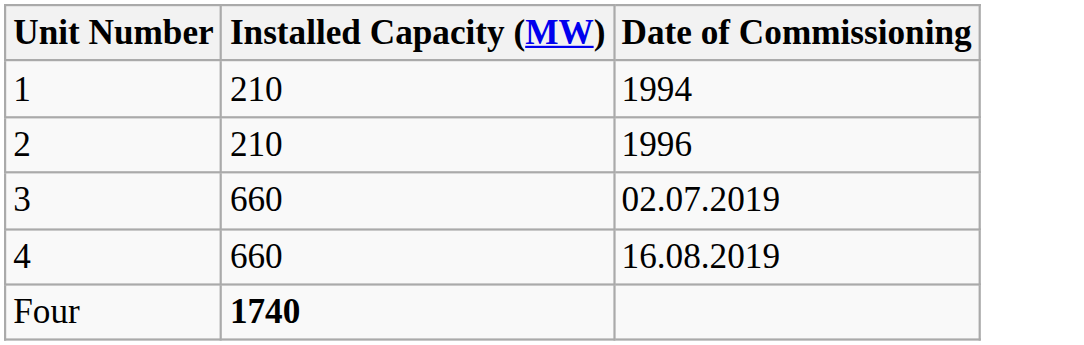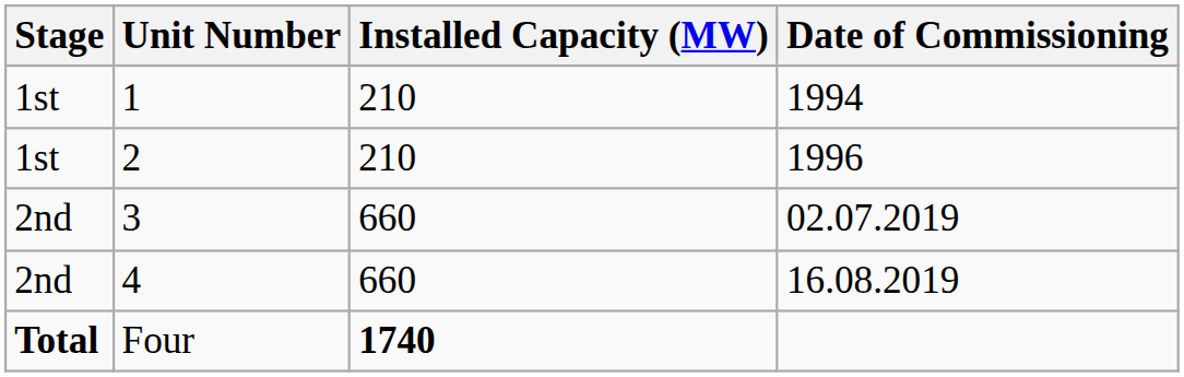+ column: Stage | 1st | 1st | 2nd | 2nd | Total
